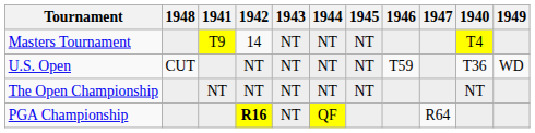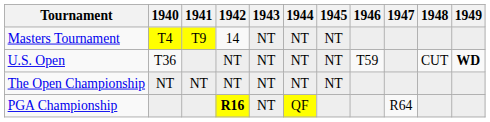columns swapped: 1940 <-> 1948
U.S. Open | 1949: normal -> bold
